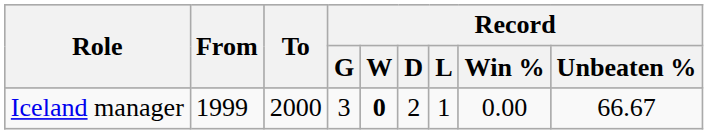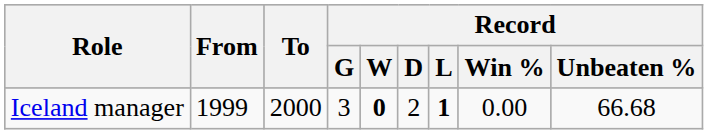Iceland manager | Record / L: normal -> bold
Iceland manager | Record / Unbeaten %: 66.67 -> 66.68
